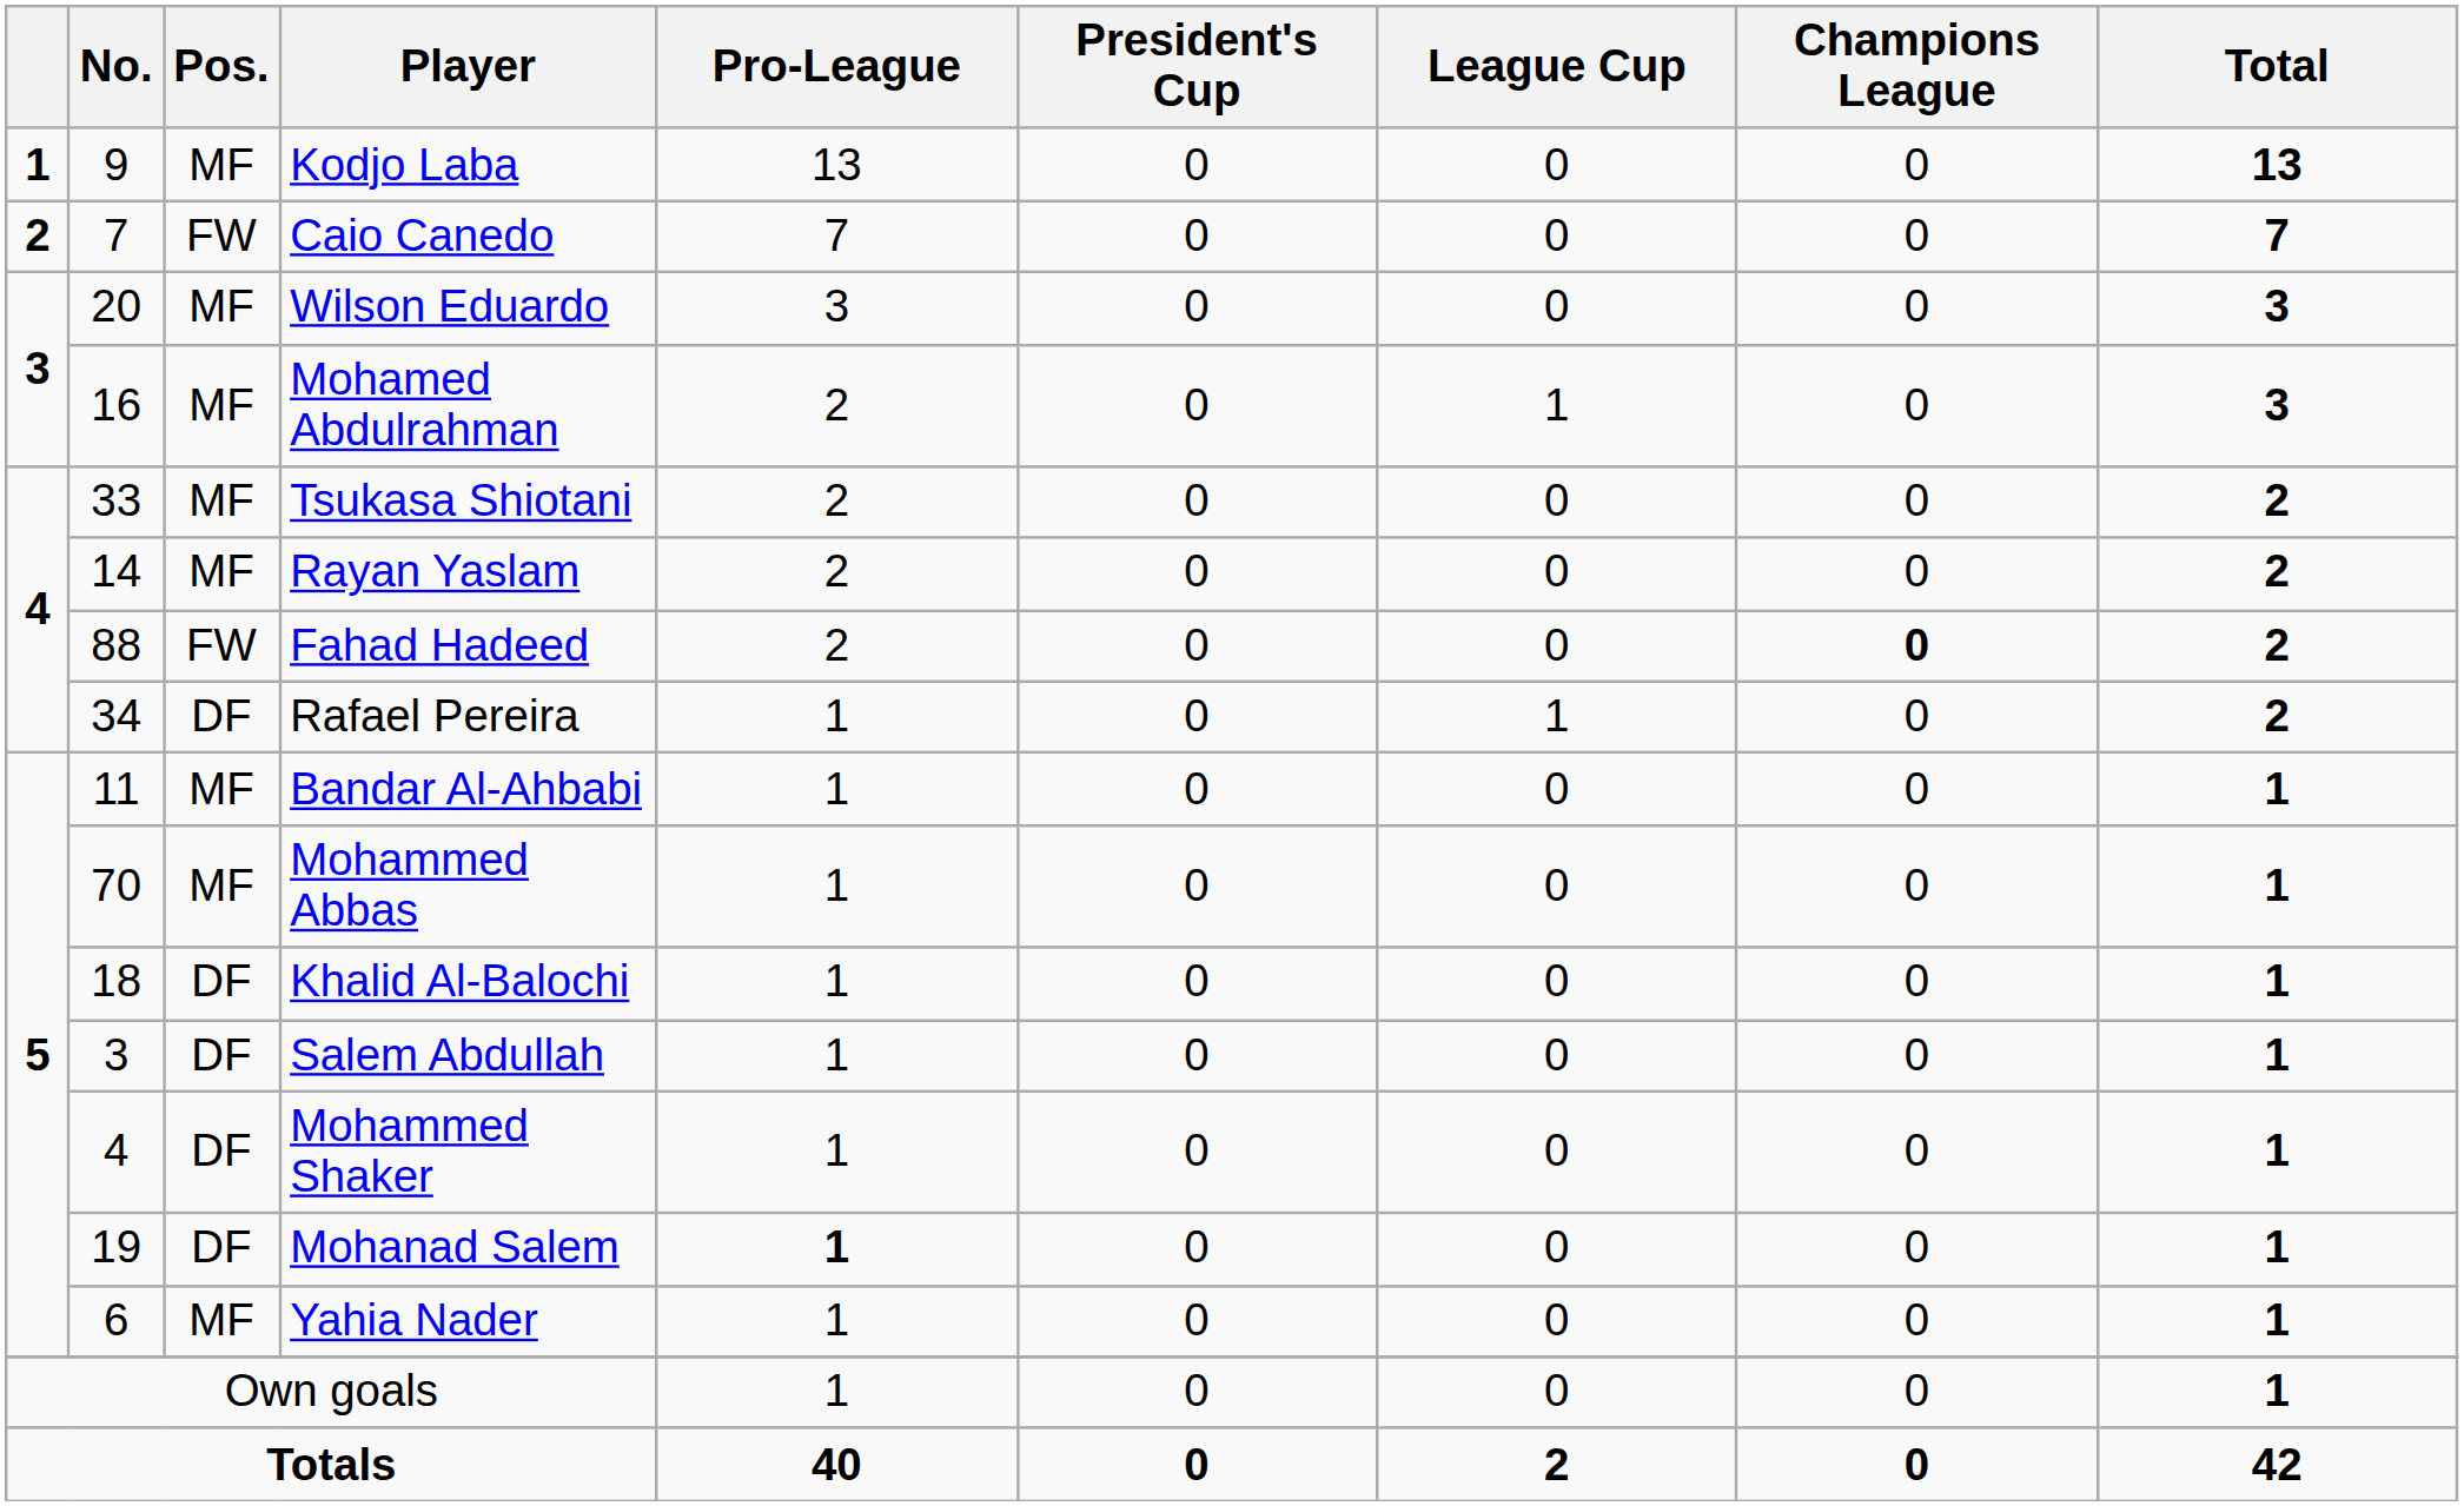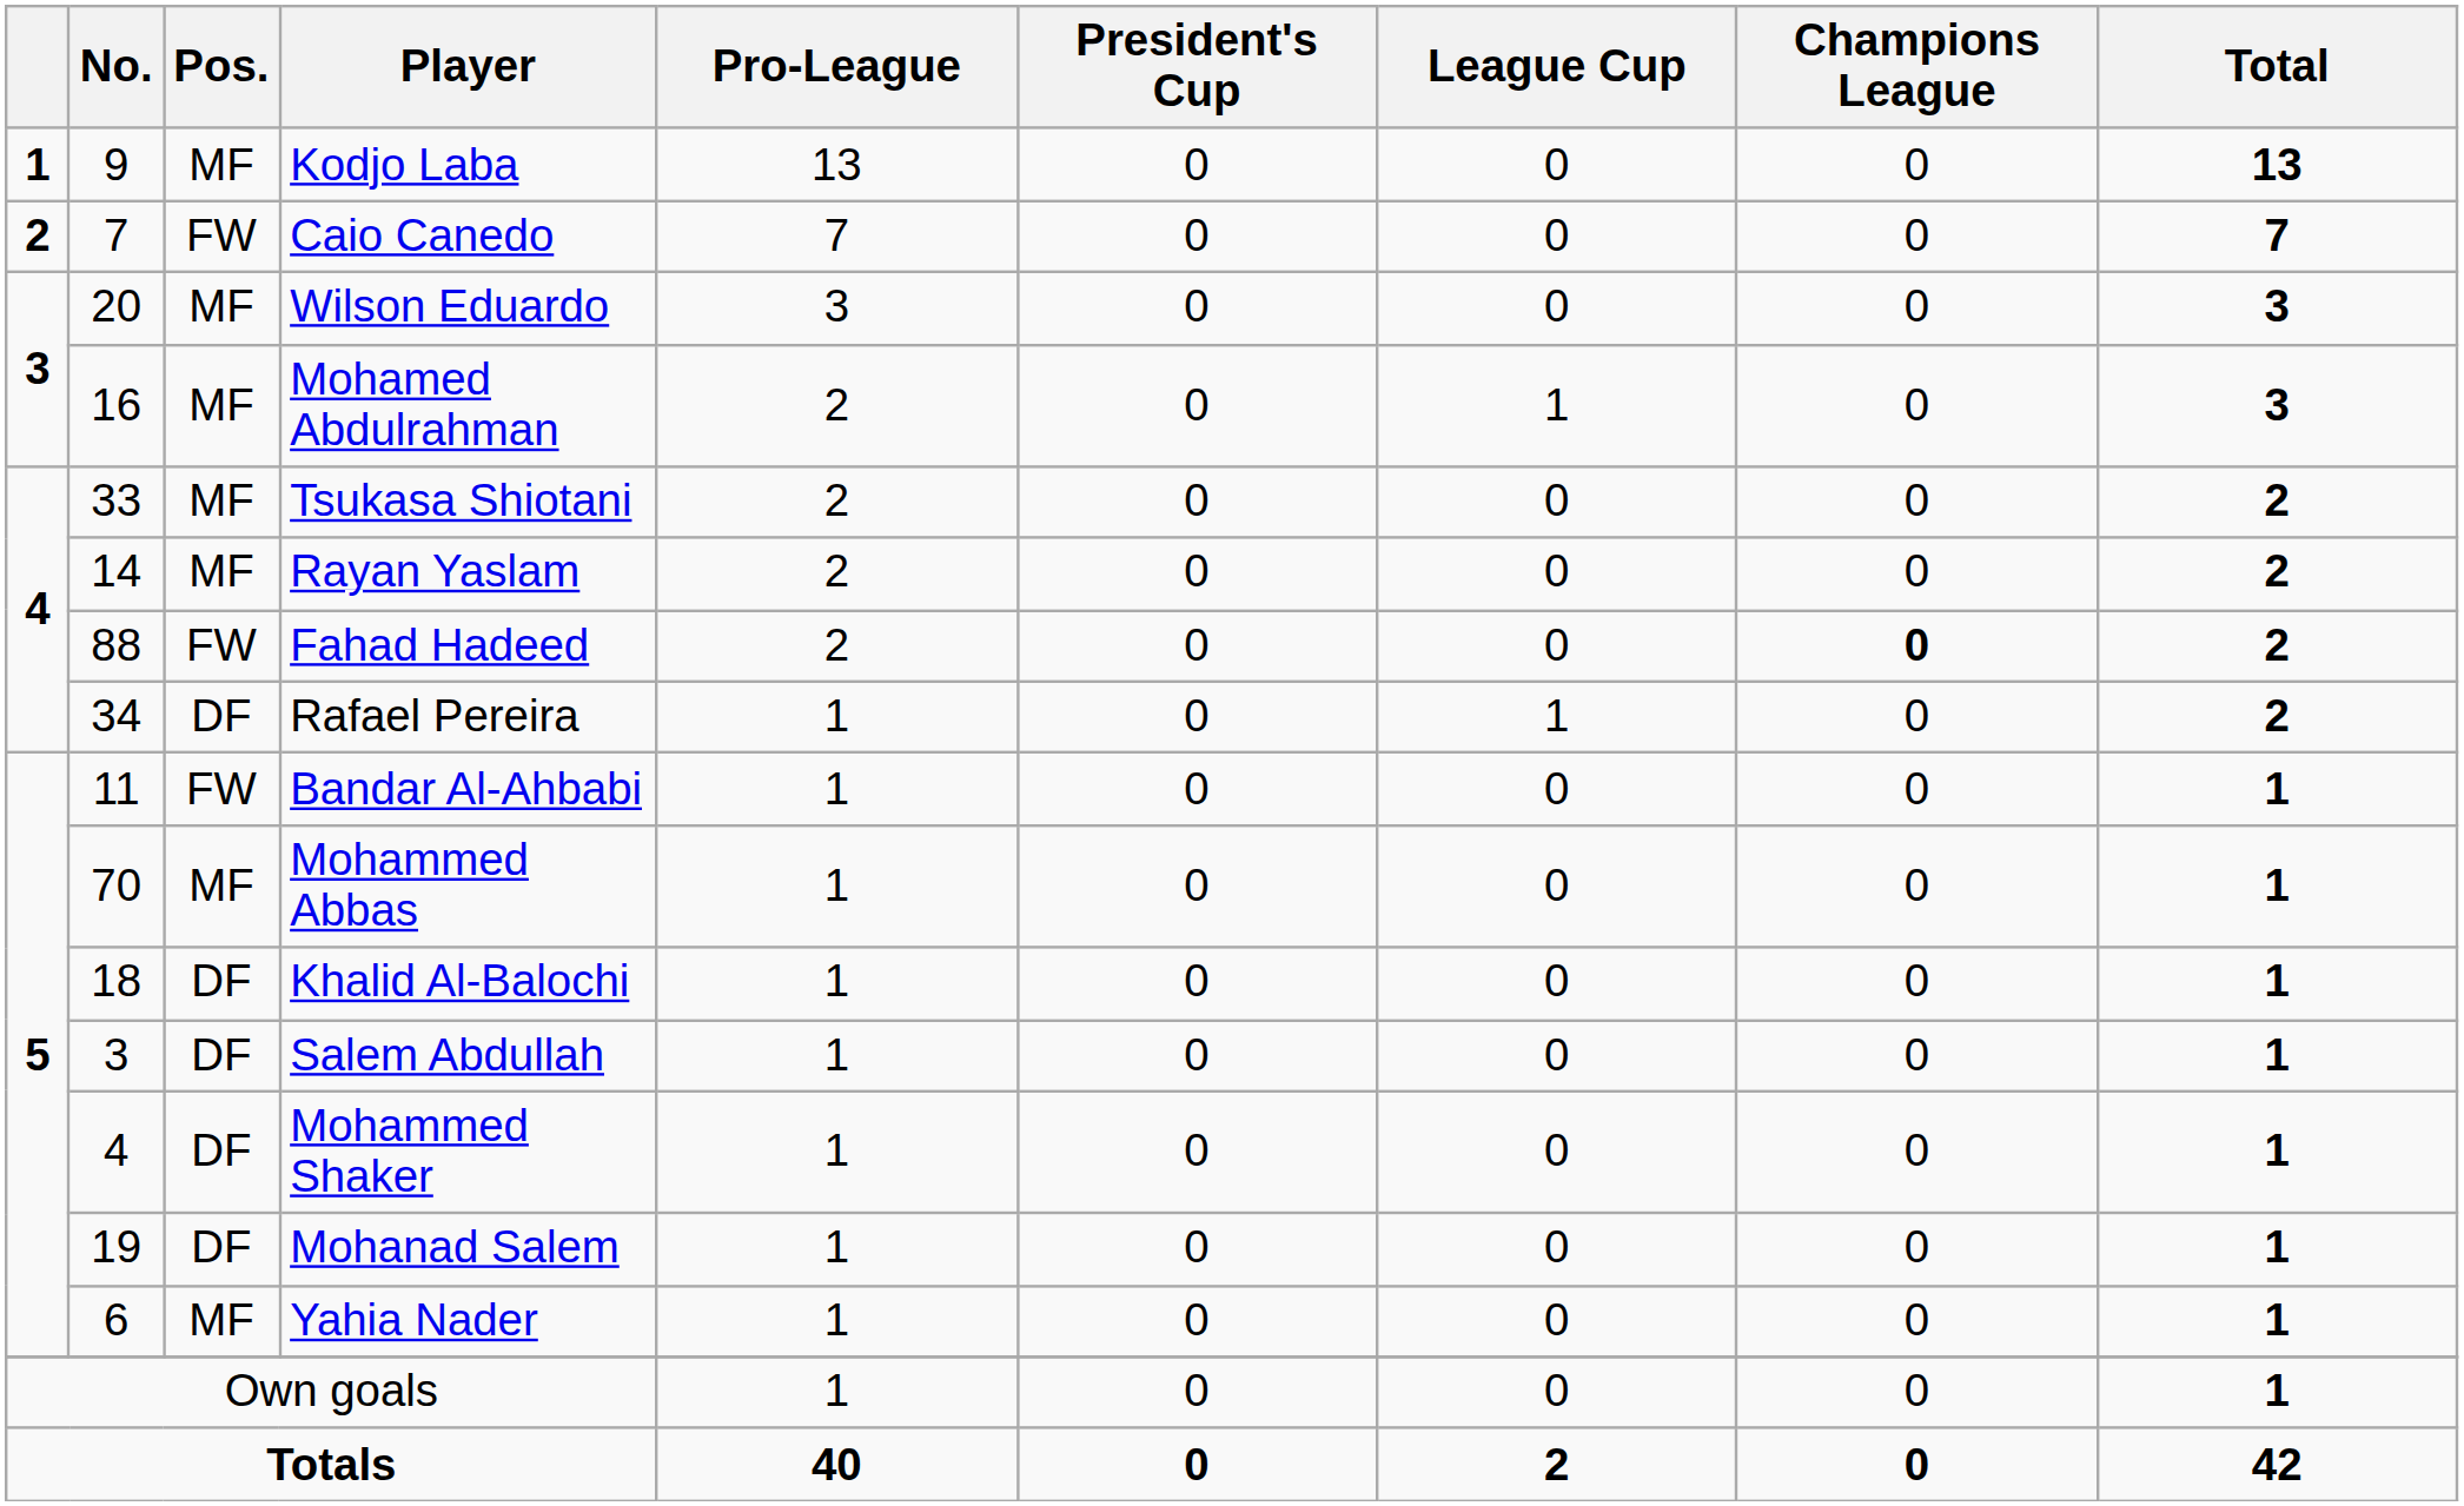Bandar Al-Ahbabi | Pos.: MF -> FW
Mohanad Salem | Pro-League: bold -> normal
